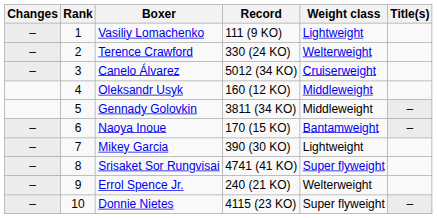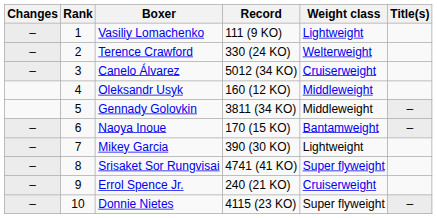Errol Spence Jr. | Weight class: Welterweight -> Cruiserweight
